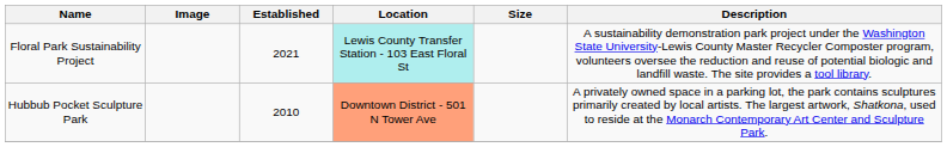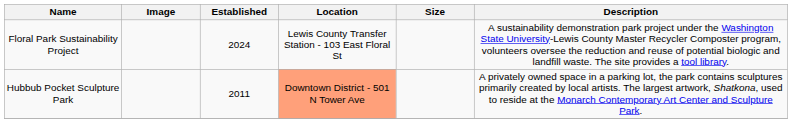Floral Park Sustainability Project | Established: 2021 -> 2024
Floral Park Sustainability Project | Location: paleturquoise background -> no background
Hubbub Pocket Sculpture Park | Established: 2010 -> 2011
